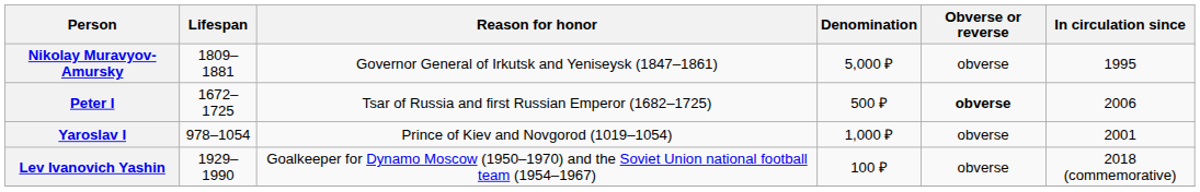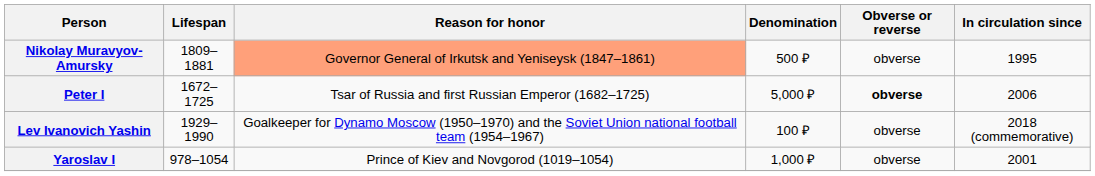Nikolay Muravyov-Amursky | Reason for honor: no background -> lightsalmon background
Nikolay Muravyov-Amursky | Denomination: 5,000 ₽ -> 500 ₽
Peter I | Denomination: 500 ₽ -> 5,000 ₽
rows swapped: Yaroslav I <-> Lev Ivanovich Yashin
